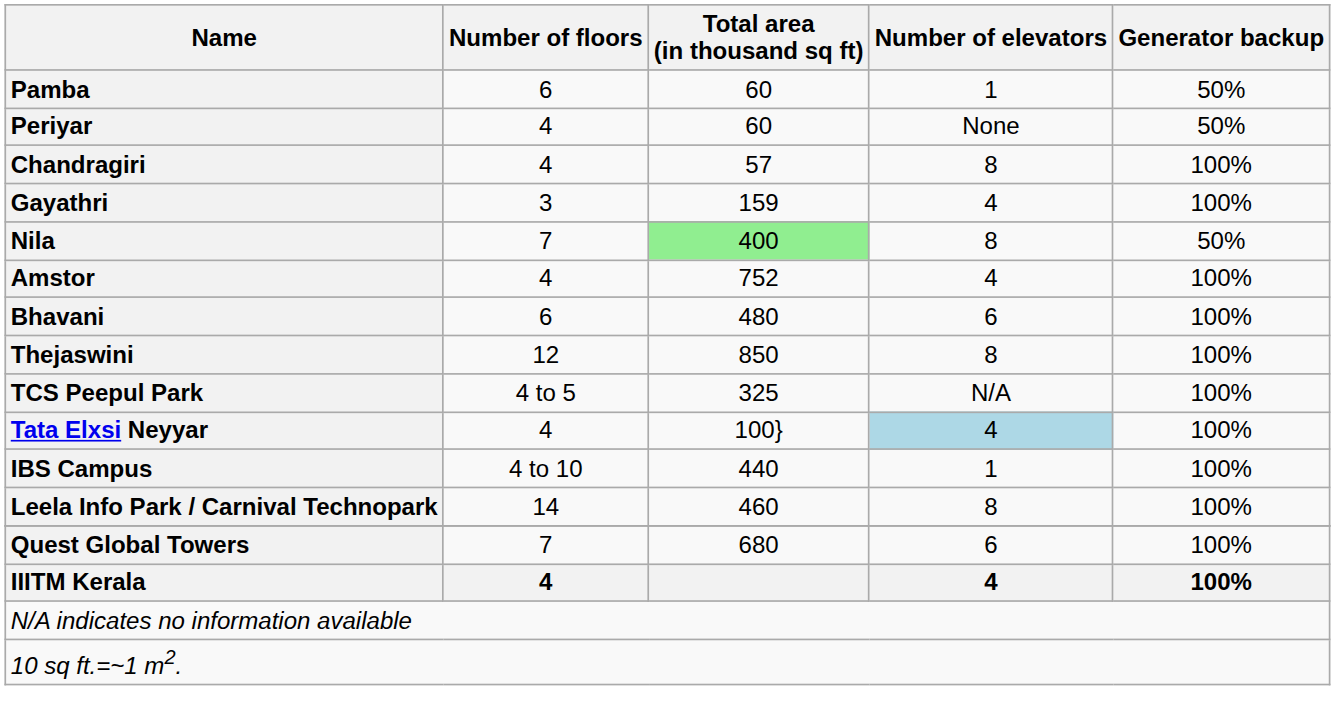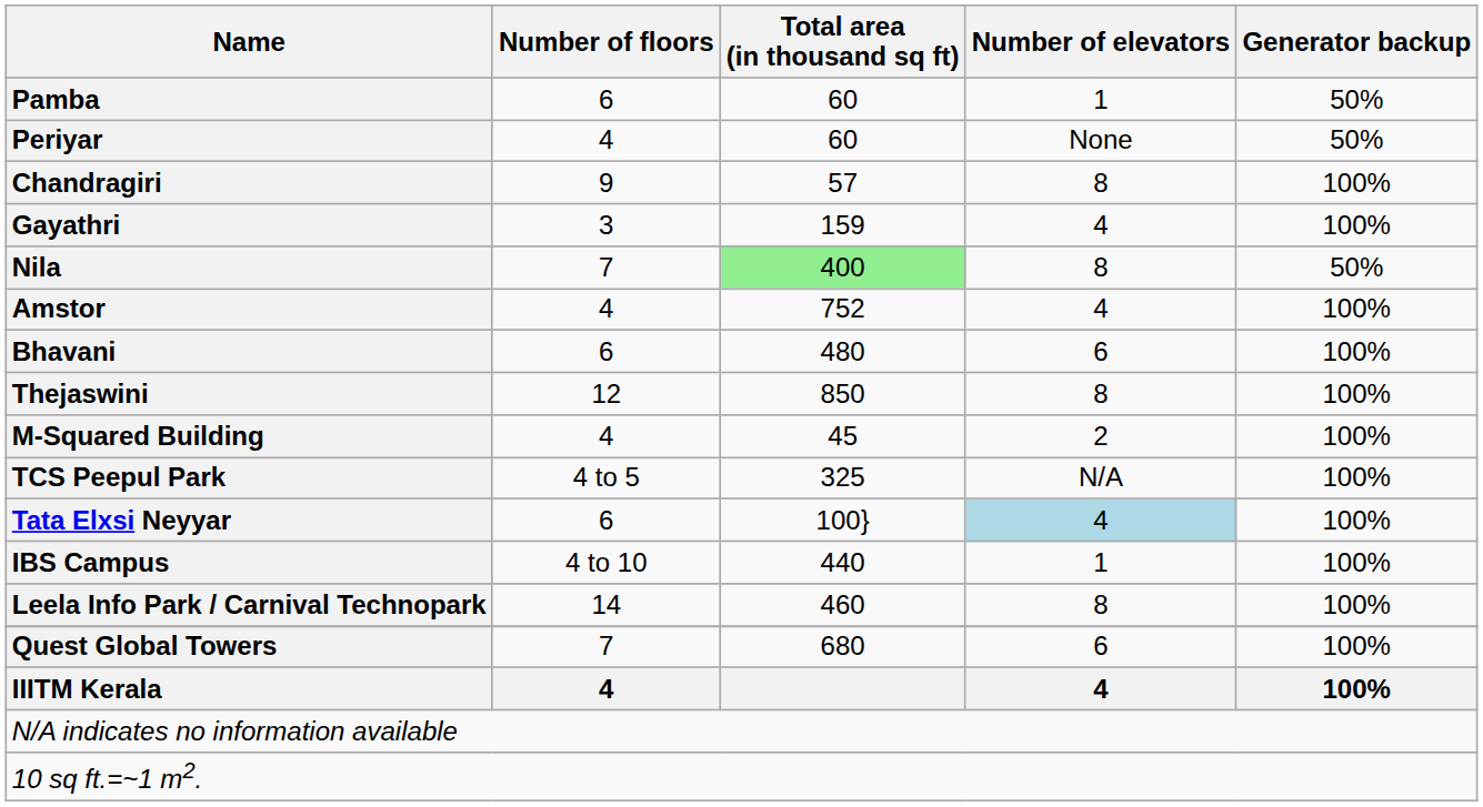Chandragiri | Number of floors: 4 -> 9
+ row: M-Squared Building | 4 | 45 | 2 | 100%
Tata Elxsi Neyyar | Number of floors: 4 -> 6
